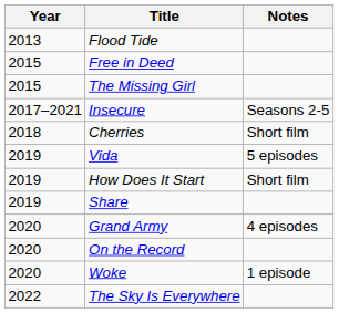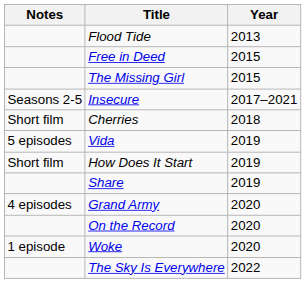columns swapped: Year <-> Notes
